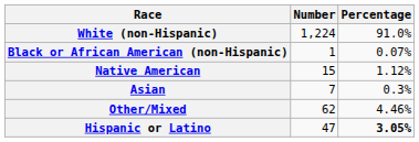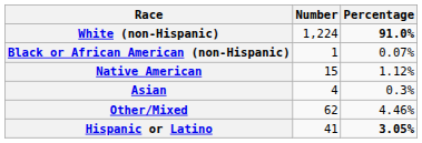White (non-Hispanic) | Percentage: normal -> bold
Asian | Number: 7 -> 4
Hispanic or Latino | Number: 47 -> 41
